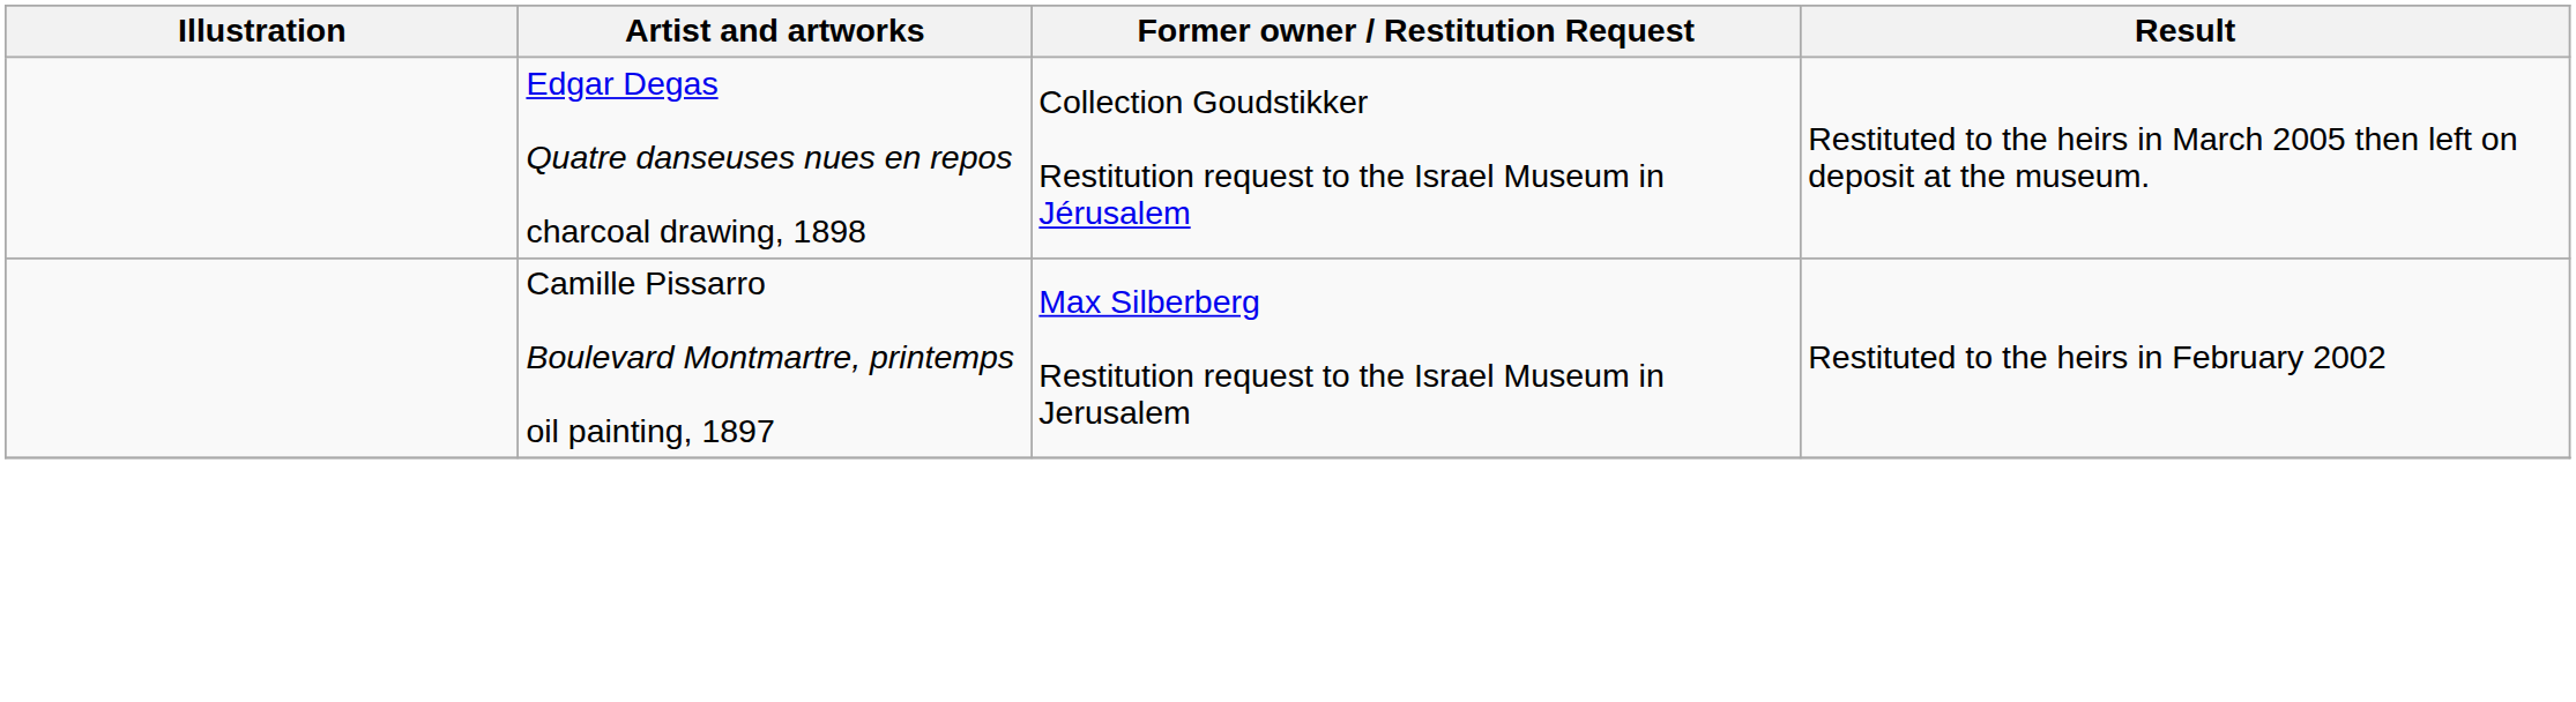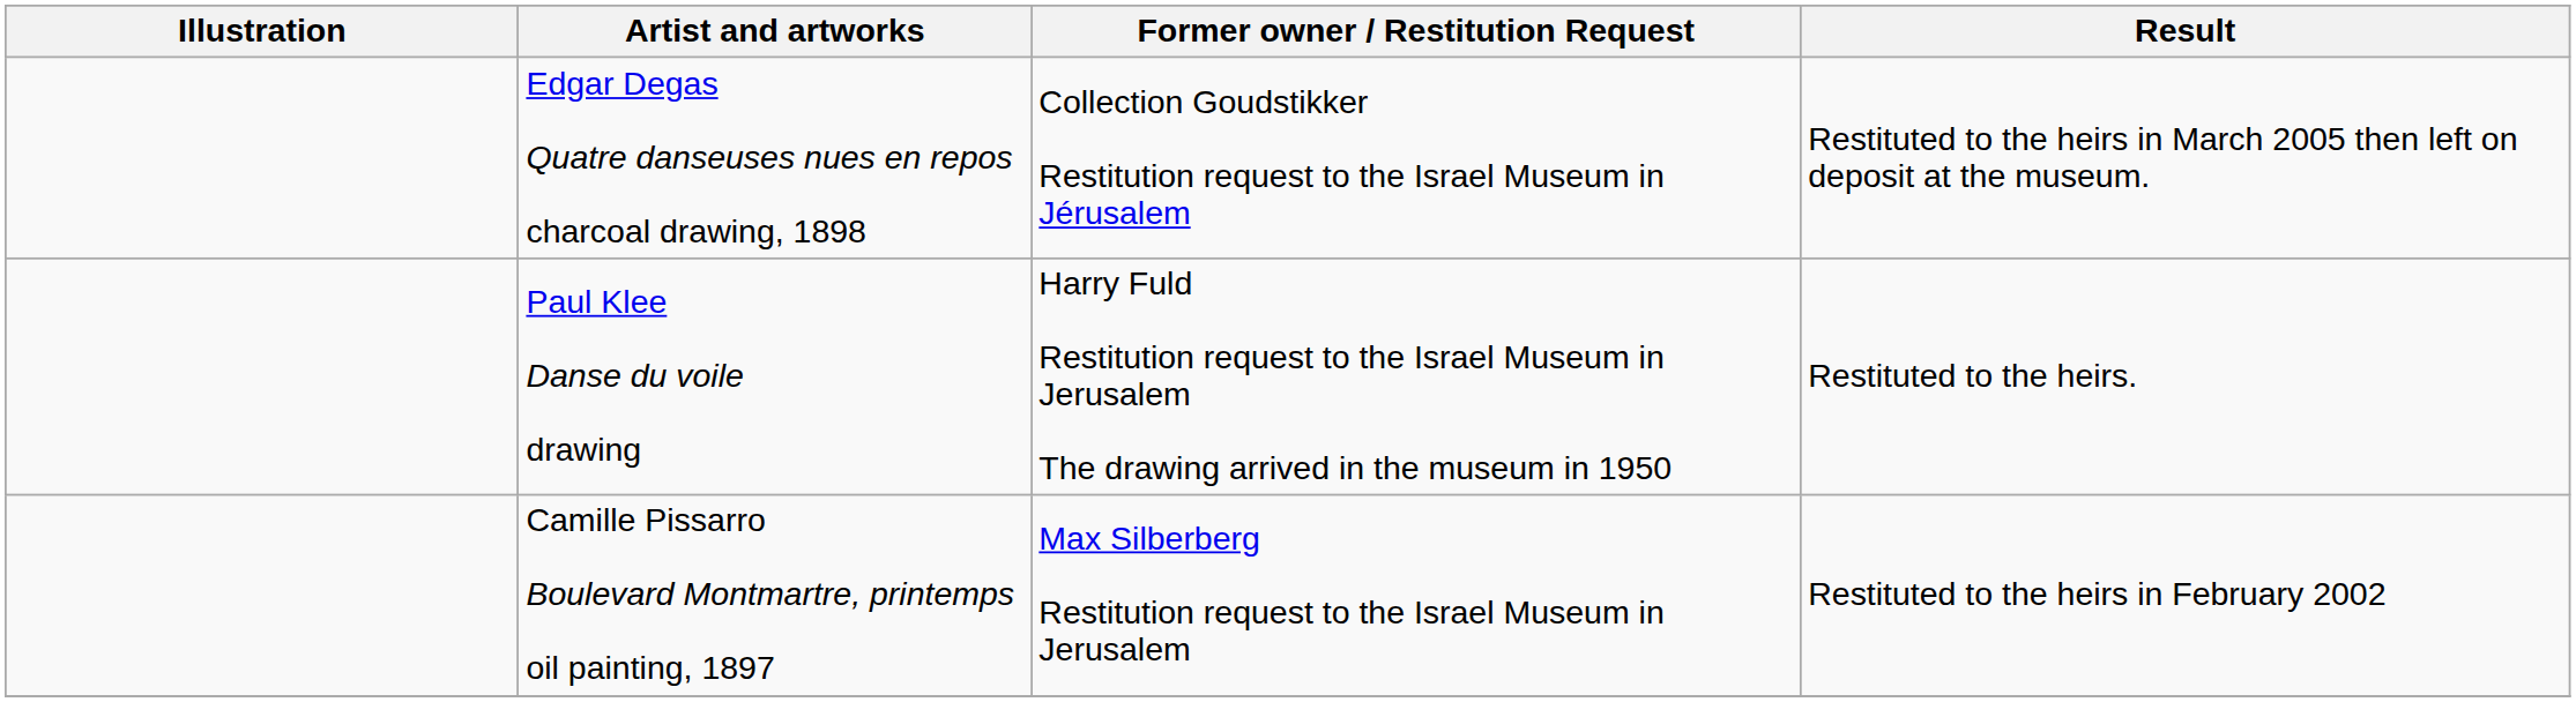+ row: Paul Klee Danse du voile drawing | Harry Fuld Restitution request to the Israel Museum in Jerusalem The drawing arrived in the museum in 1950 | Restituted to the heirs.
